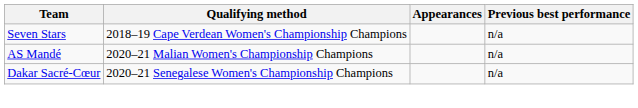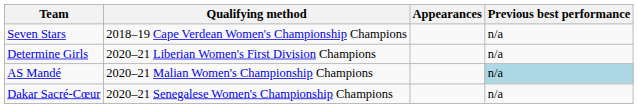+ row: Determine Girls | 2020–21 Liberian Women's First Division Champions | n/a
AS Mandé | Previous best performance: no background -> lightblue background
